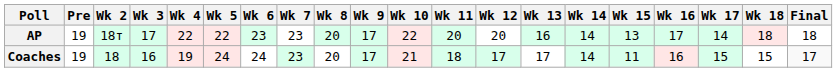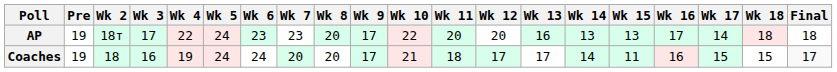AP | Wk 5: 22 -> 24
AP | Wk 14: 14 -> 13
Coaches | Wk 7: 23 -> 20
